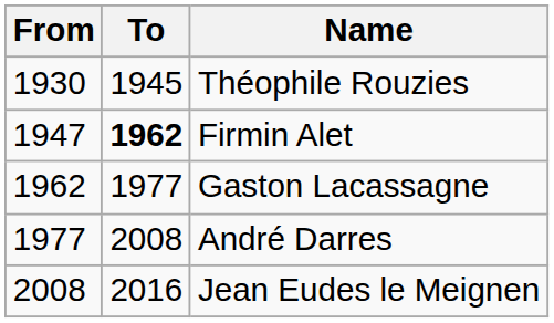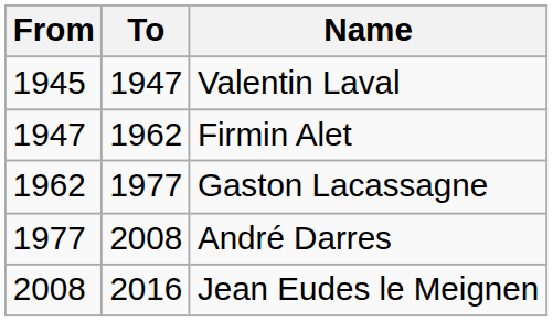- row: 1930 | 1945 | Théophile Rouzies
+ row: 1945 | 1947 | Valentin Laval
Firmin Alet | To: bold -> normal
